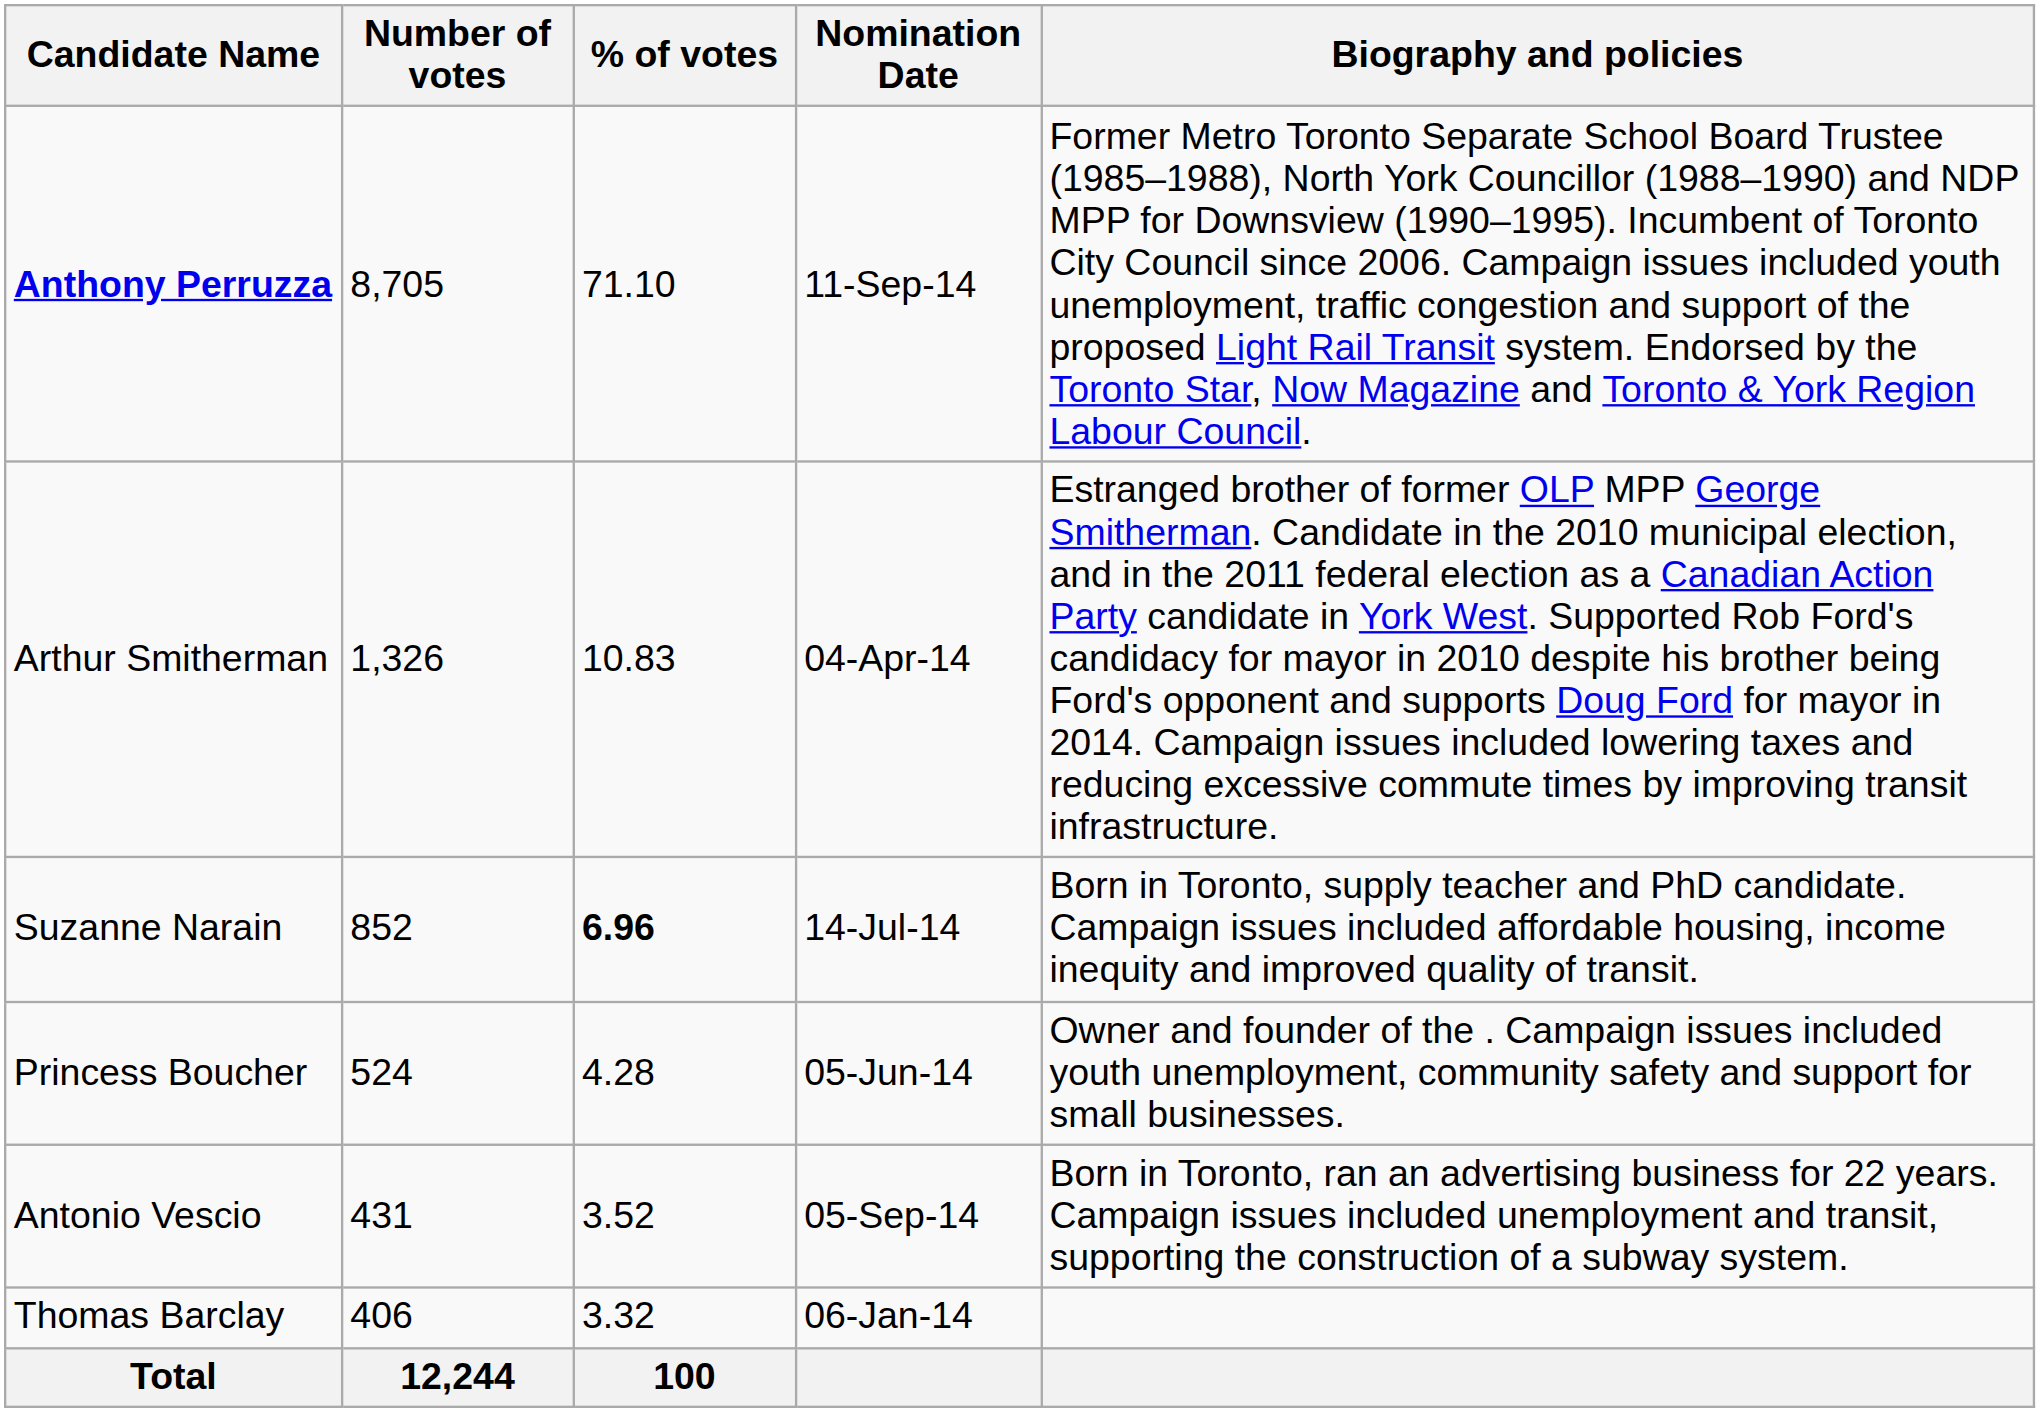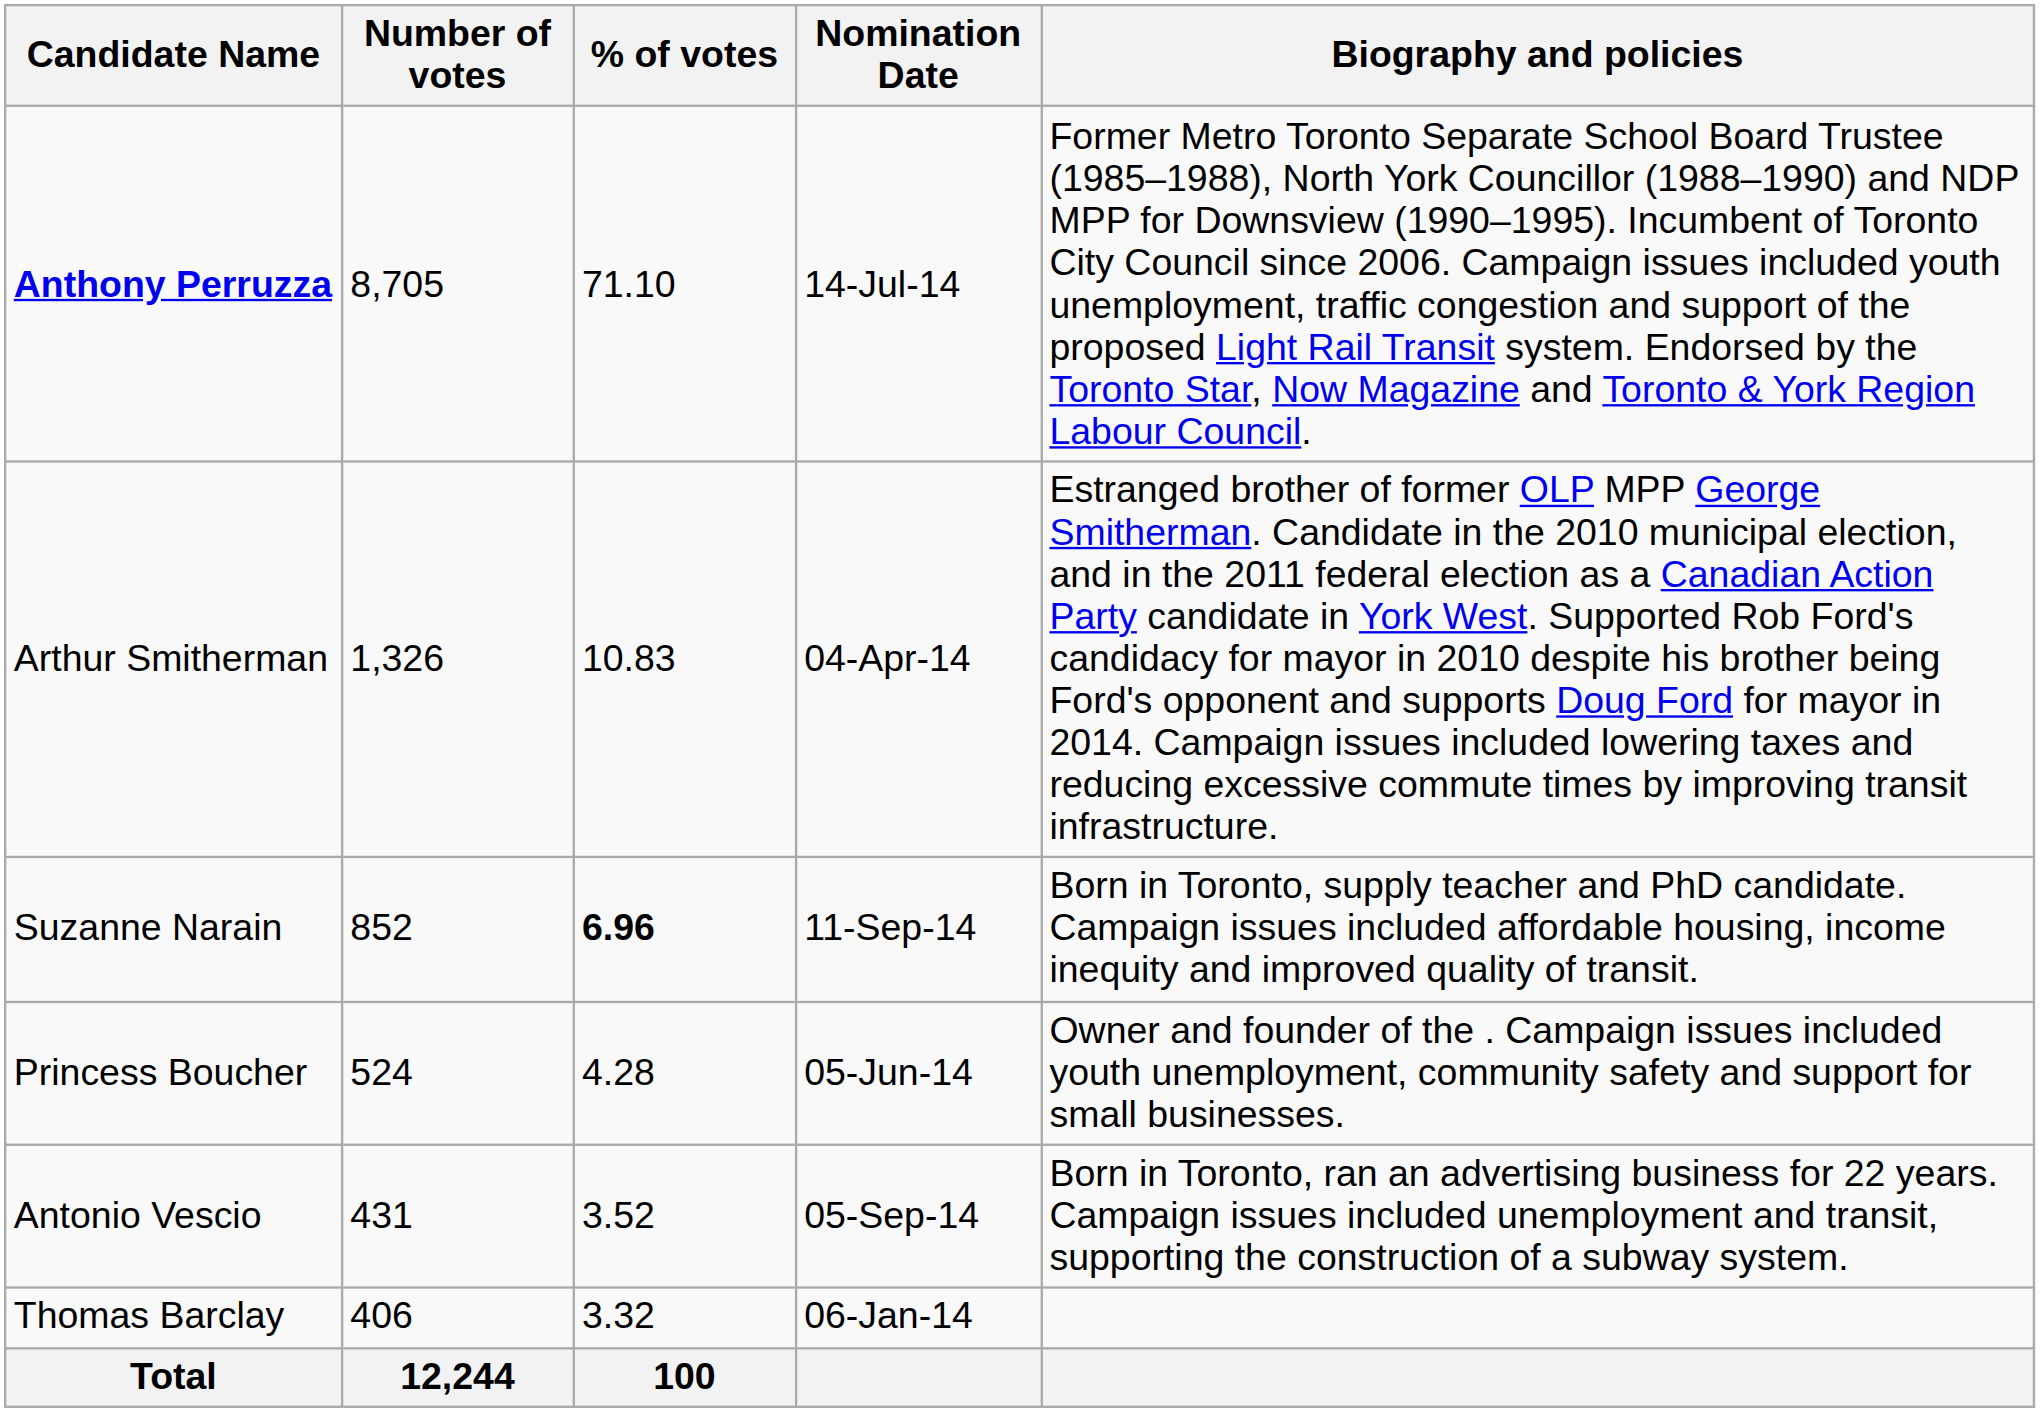Anthony Perruzza | Nomination Date: 11-Sep-14 -> 14-Jul-14
Suzanne Narain | Nomination Date: 14-Jul-14 -> 11-Sep-14
